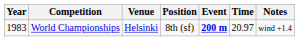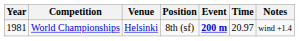World Championships | Year: 1983 -> 1981
